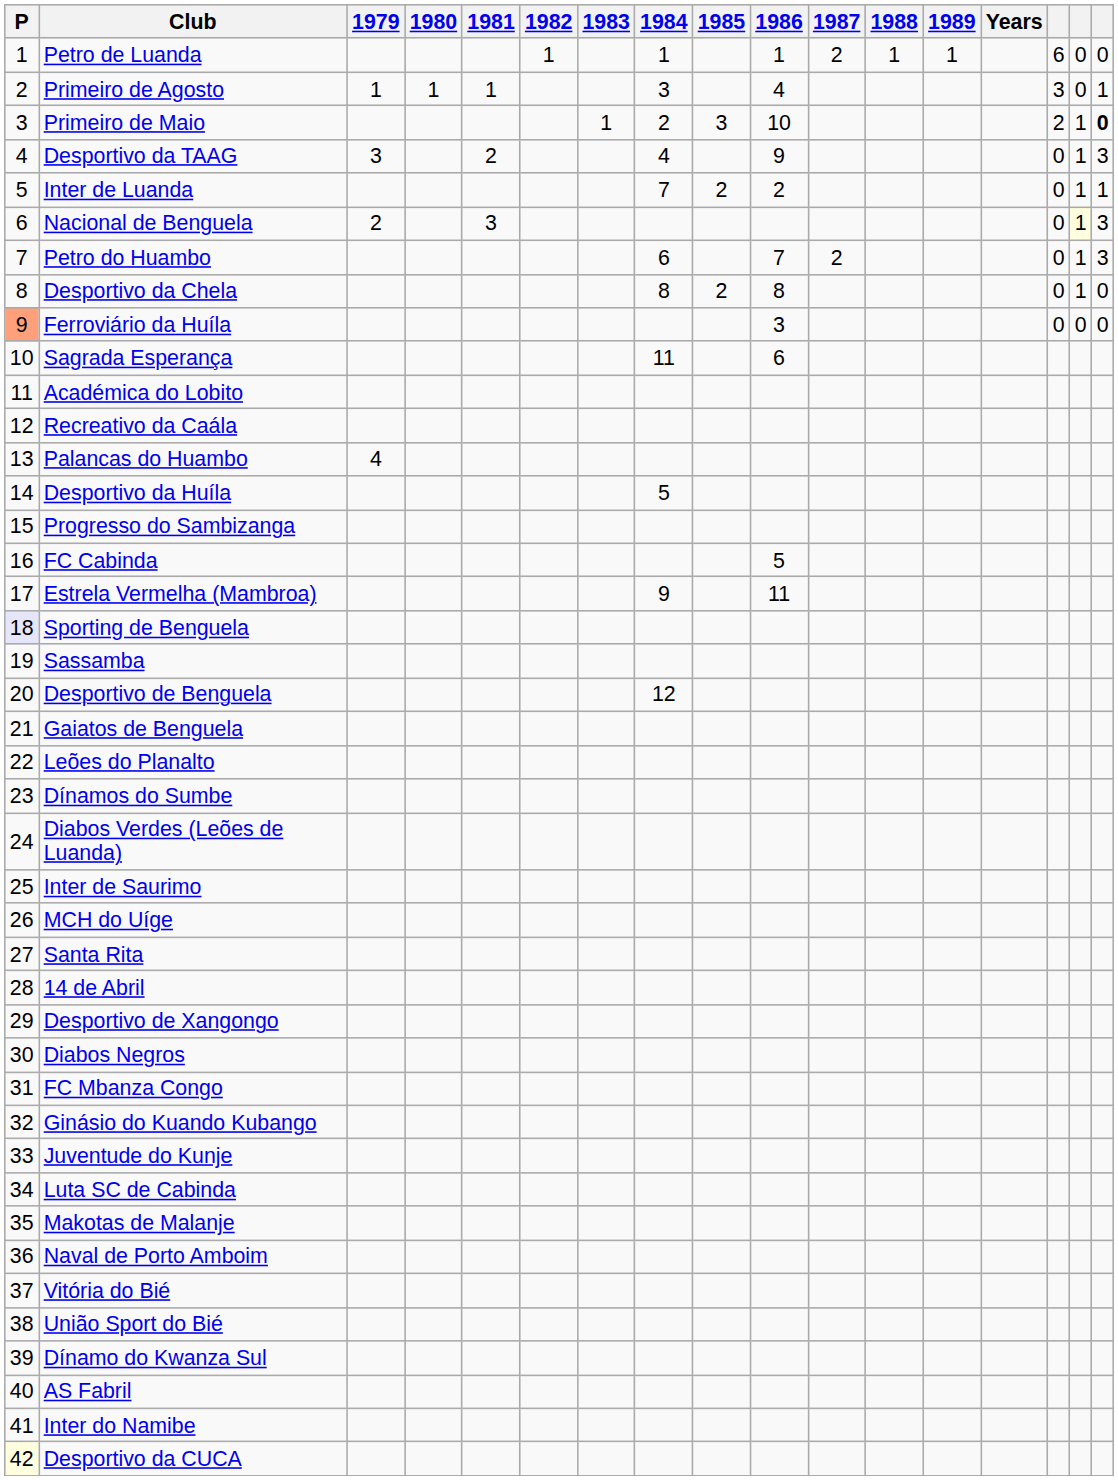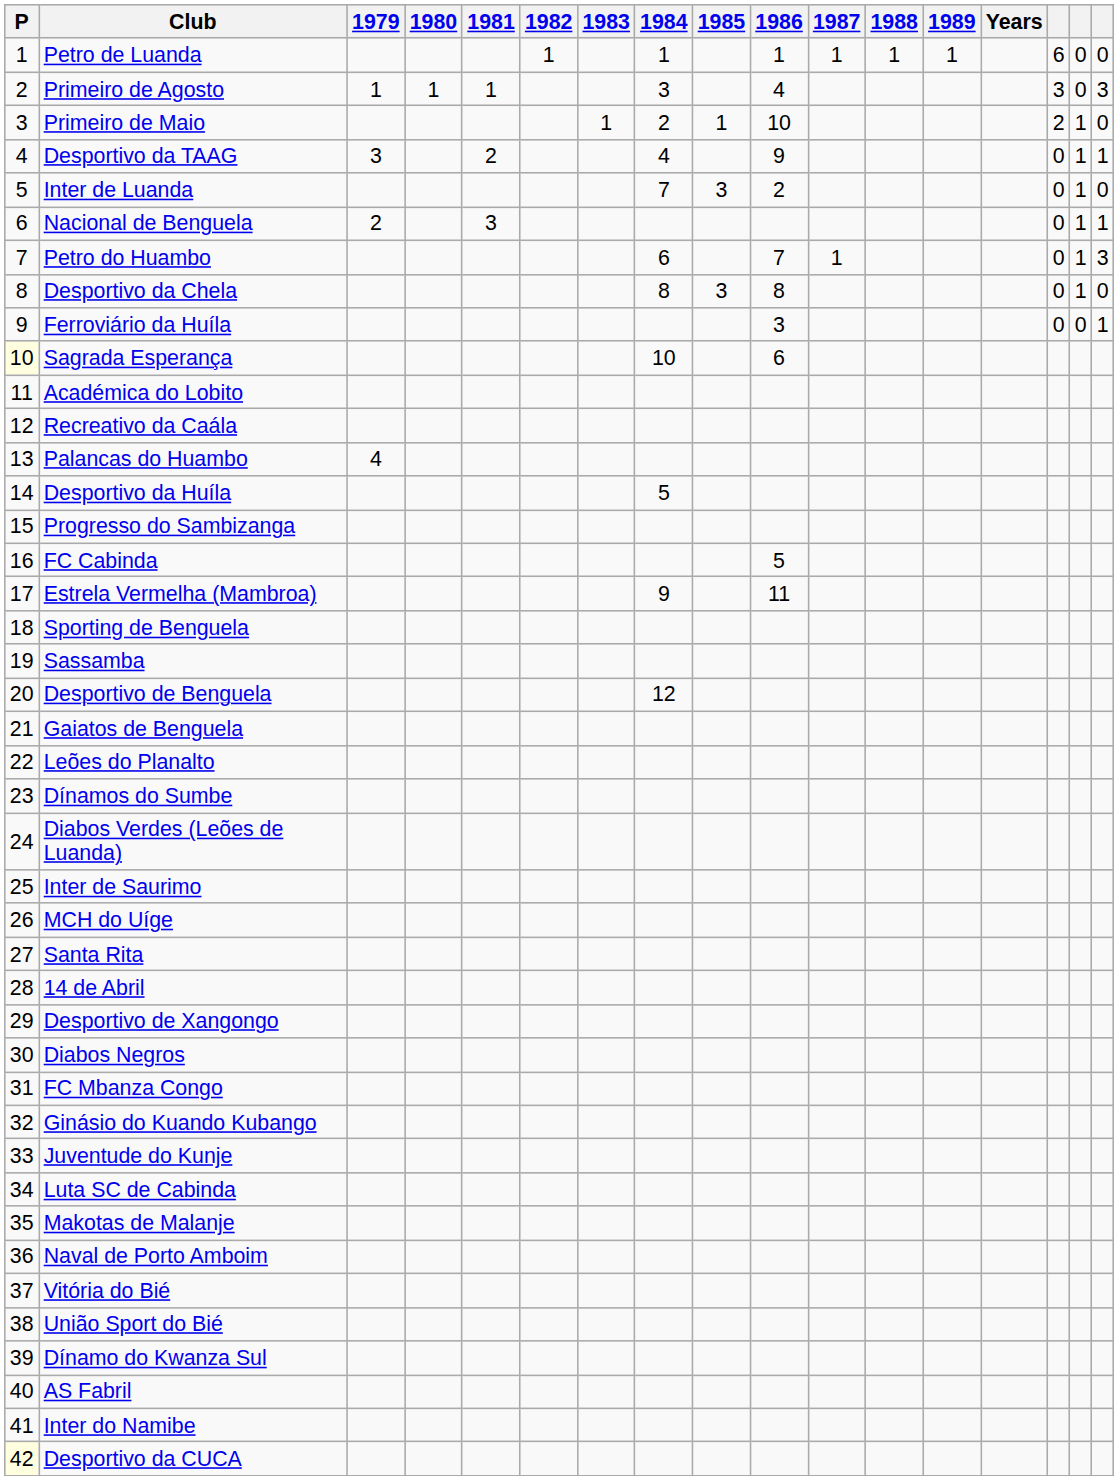Petro de Luanda | 1987: 2 -> 1
Primeiro de Agosto | column 17: 1 -> 3
Primeiro de Maio | 1985: 3 -> 1
Primeiro de Maio | column 17: bold -> normal
Desportivo da TAAG | column 17: 3 -> 1
Inter de Luanda | 1985: 2 -> 3
Inter de Luanda | column 17: 1 -> 0
Nacional de Benguela | column 16: lightyellow background -> no background
Nacional de Benguela | column 17: 3 -> 1
Petro do Huambo | 1987: 2 -> 1
Desportivo da Chela | 1985: 2 -> 3
Ferroviário da Huíla | P: lightsalmon background -> no background
Ferroviário da Huíla | column 17: 0 -> 1
Sagrada Esperança | P: no background -> lightyellow background
Sagrada Esperança | 1984: 11 -> 10
Sporting de Benguela | P: lavender background -> no background
